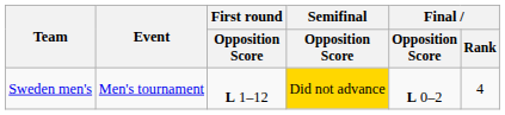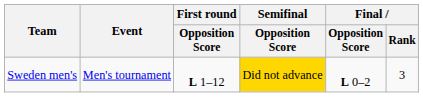Sweden men's | Final / Rank: 4 -> 3
